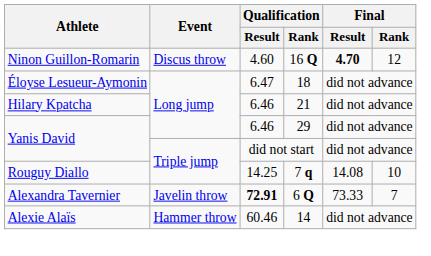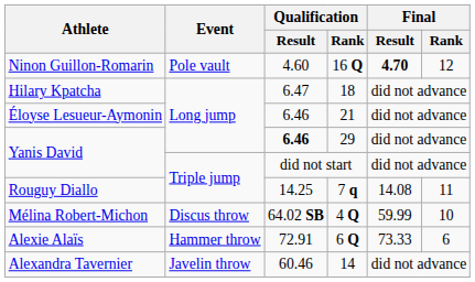16 Q | Event: Discus throw -> Pole vault
18 | Athlete: Éloyse Lesueur-Aymonin -> Hilary Kpatcha
21 | Athlete: Hilary Kpatcha -> Éloyse Lesueur-Aymonin
29 | Qualification / Result: normal -> bold
7 q | Final / Rank: 10 -> 11
+ row: Mélina Robert-Michon | Discus throw | 64.02 SB | 4 Q | 59.99 | 10
6 Q | Athlete: Alexandra Tavernier -> Alexie Alaïs
6 Q | Event: Javelin throw -> Hammer throw
6 Q | Qualification / Result: bold -> normal
6 Q | Final / Rank: 7 -> 6
14 | Athlete: Alexie Alaïs -> Alexandra Tavernier
14 | Event: Hammer throw -> Javelin throw
